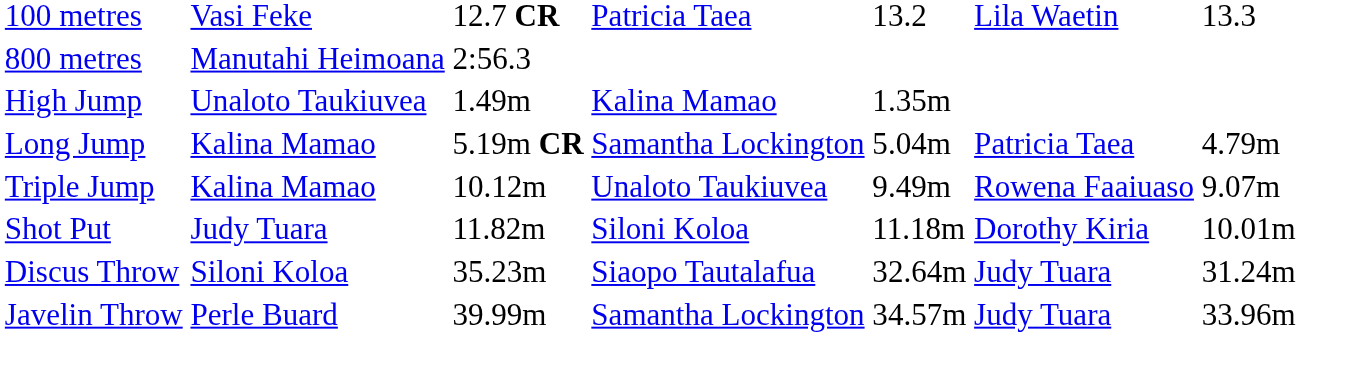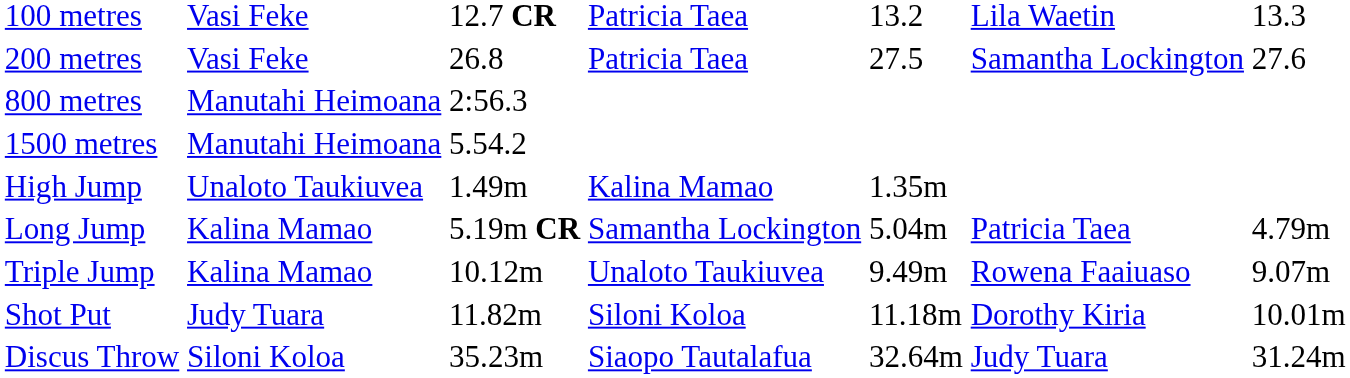+ row: 200 metres | Vasi Feke | 26.8 | Patricia Taea | 27.5 | Samantha Lockington | 27.6
+ row: 1500 metres | Manutahi Heimoana | 5.54.2
- row: Javelin Throw | Perle Buard | 39.99m | Samantha Lockington | 34.57m | Judy Tuara | 33.96m
